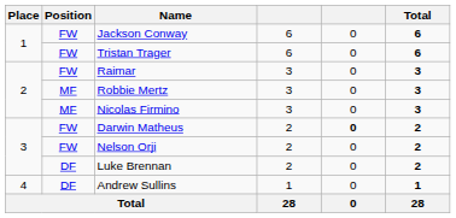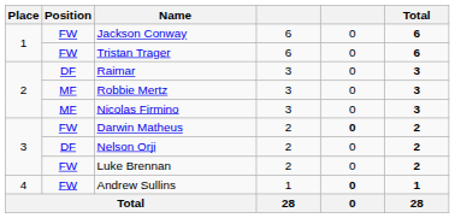Raimar | Position: FW -> DF
Nelson Orji | Position: FW -> DF
Luke Brennan | Position: DF -> FW
Andrew Sullins | Position: DF -> FW
Andrew Sullins | column 5: normal -> bold
